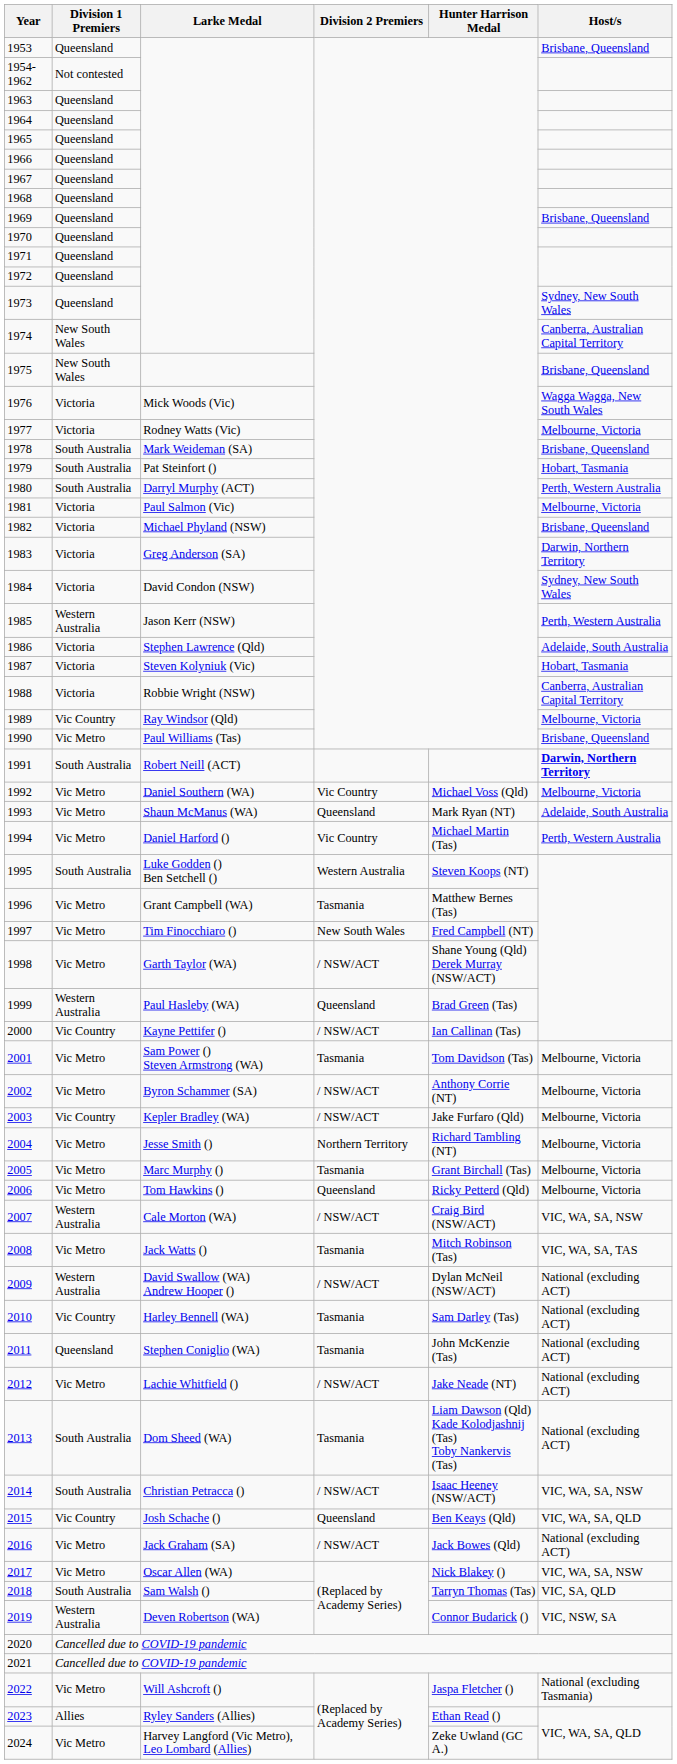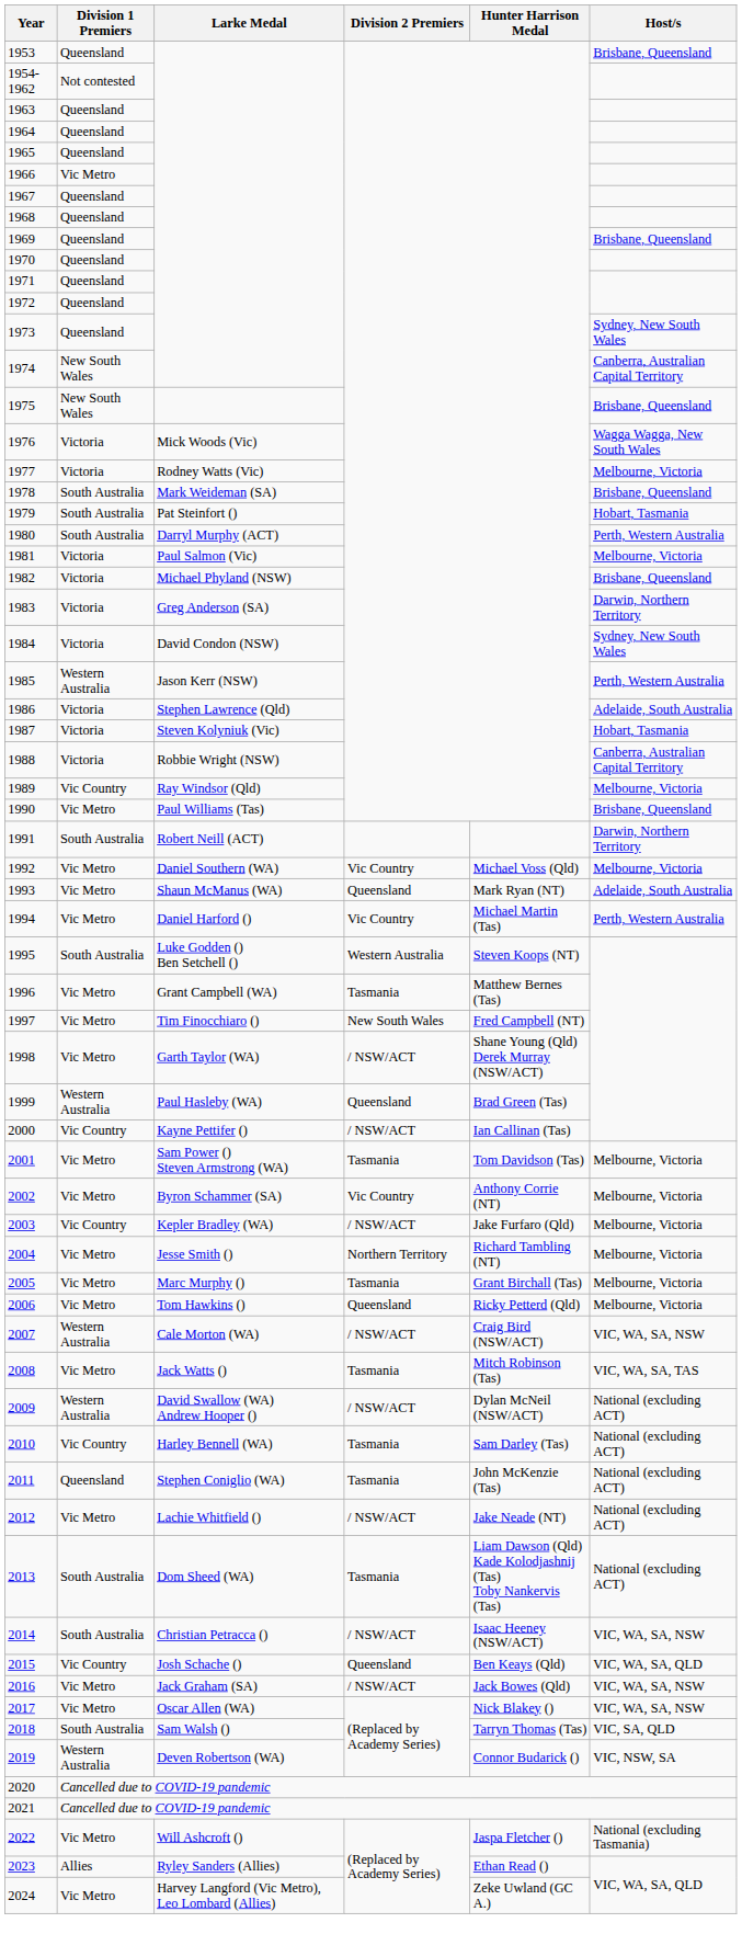1966 | Division 1 Premiers: Queensland -> Vic Metro
1991 | Host/s: bold -> normal
2002 | Division 2 Premiers: / NSW/ACT -> Vic Country
2016 | Host/s: National (excluding ACT) -> VIC, WA, SA, NSW
